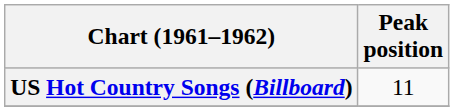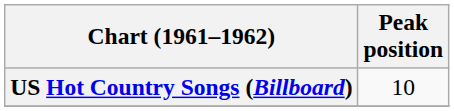US Hot Country Songs (Billboard) | Peak position: 11 -> 10
